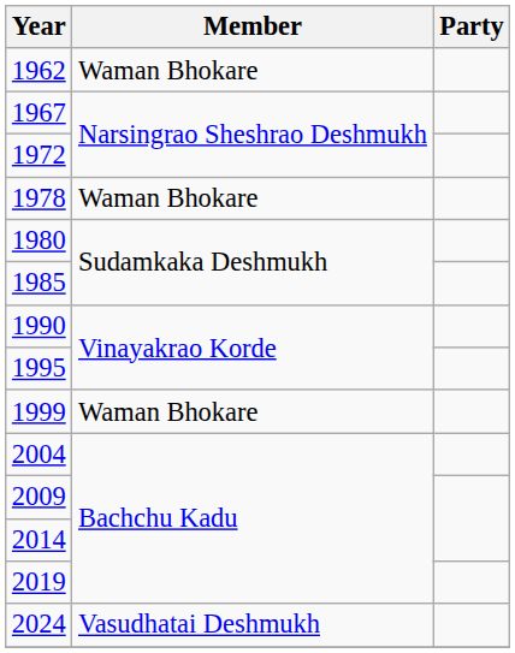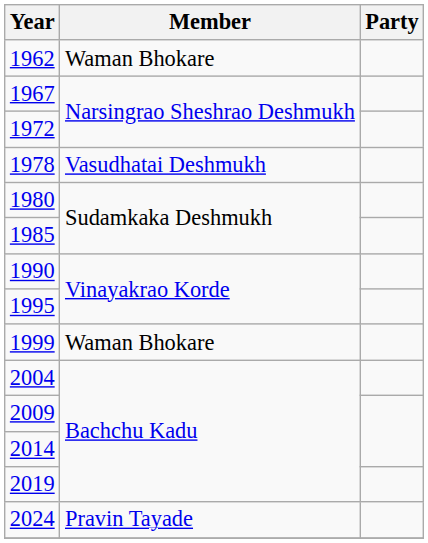1978 | Member: Waman Bhokare -> Vasudhatai Deshmukh
2024 | Member: Vasudhatai Deshmukh -> Pravin Tayade
